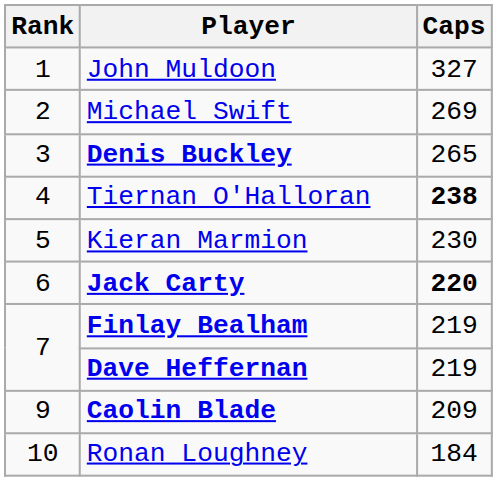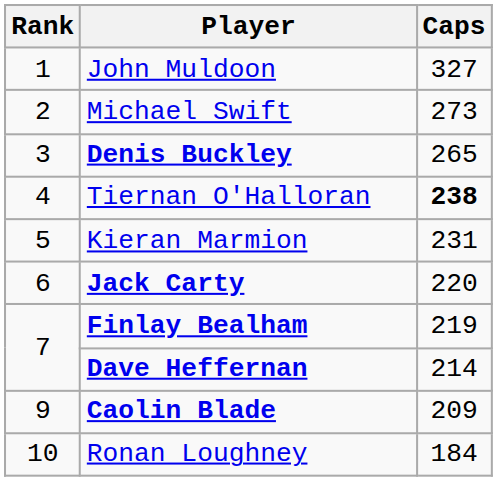Michael Swift | Caps: 269 -> 273
Kieran Marmion | Caps: 230 -> 231
Jack Carty | Caps: bold -> normal
Dave Heffernan | Caps: 219 -> 214
